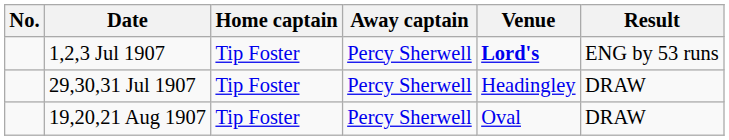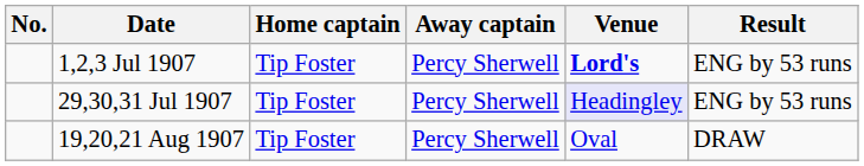29,30,31 Jul 1907 | Venue: no background -> lavender background
29,30,31 Jul 1907 | Result: DRAW -> ENG by 53 runs
